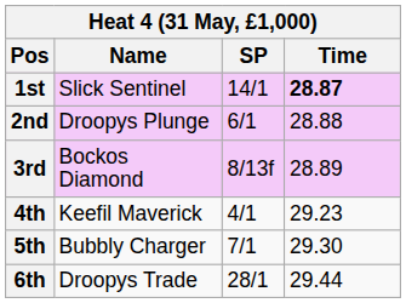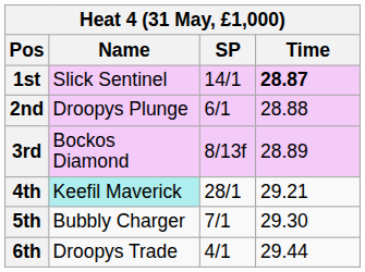4th | Name: no background -> paleturquoise background
4th | SP: 4/1 -> 28/1
4th | Time: 29.23 -> 29.21
6th | SP: 28/1 -> 4/1
